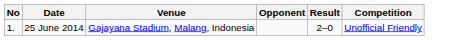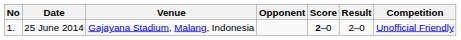+ column: Score | 2–0
